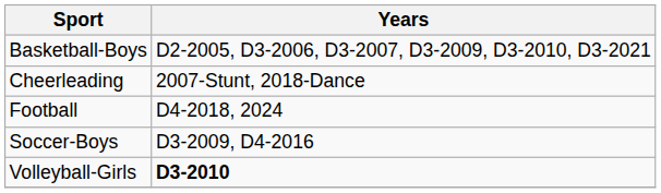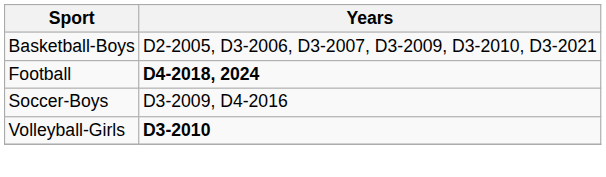- row: Cheerleading | 2007-Stunt, 2018-Dance
Football | Years: normal -> bold
